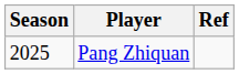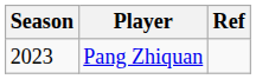Pang Zhiquan | Season: 2025 -> 2023
